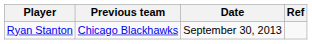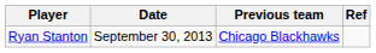columns swapped: Previous team <-> Date
